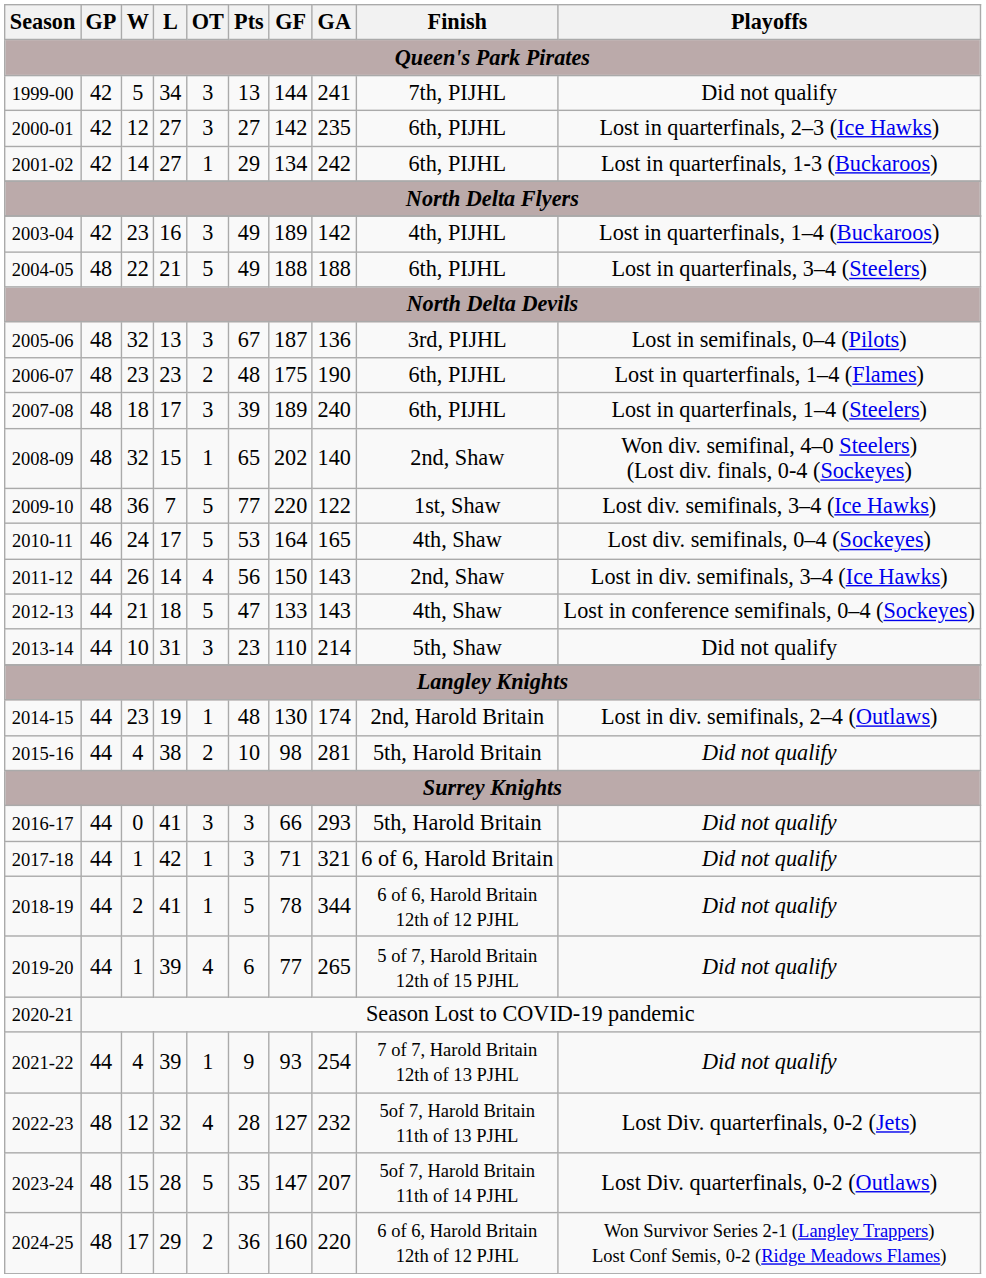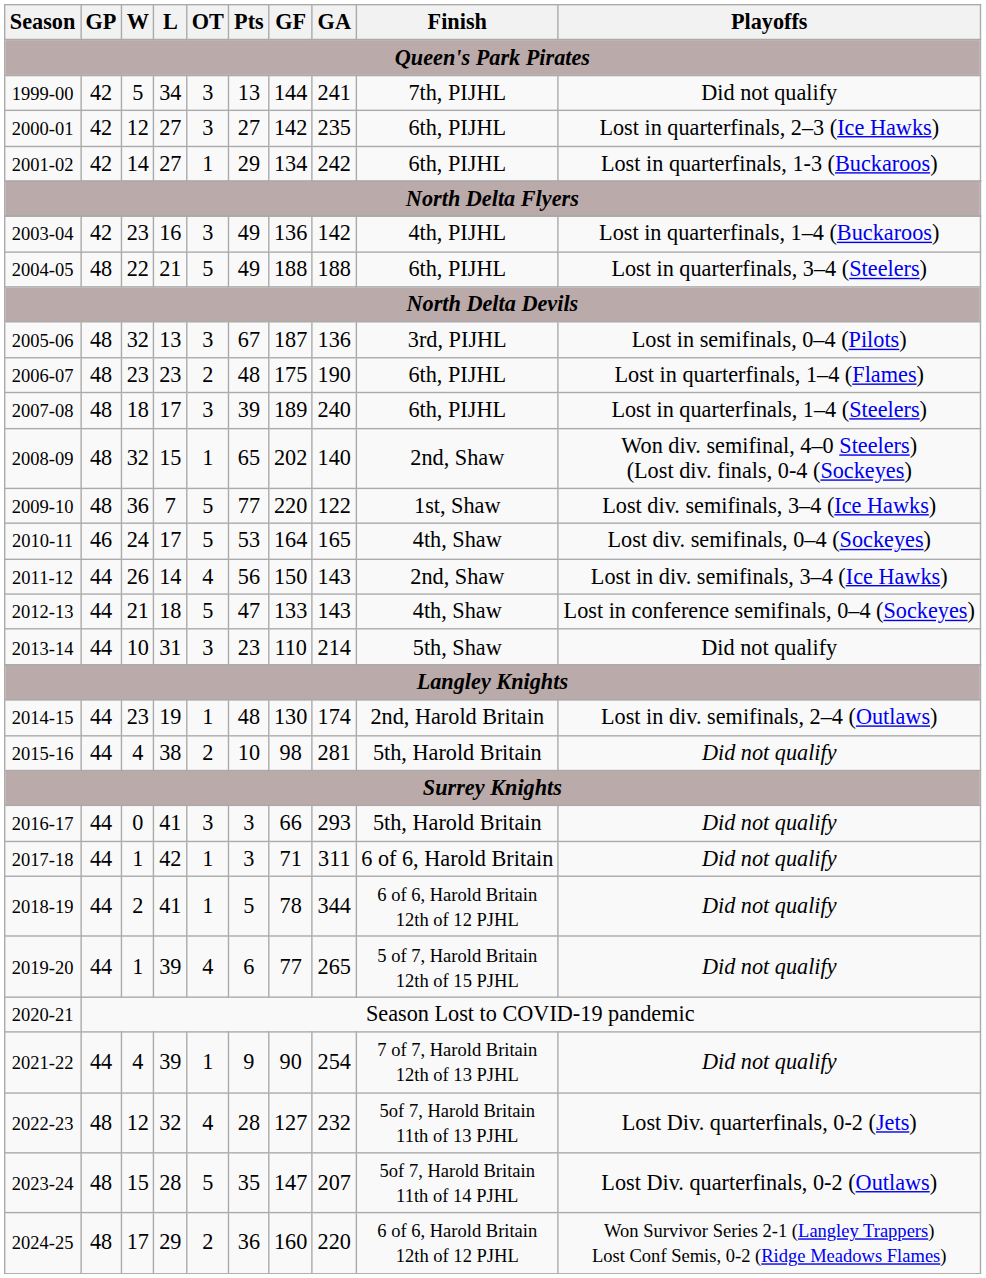2003-04 | GF: 189 -> 136
2017-18 | GA: 321 -> 311
2021-22 | GF: 93 -> 90
